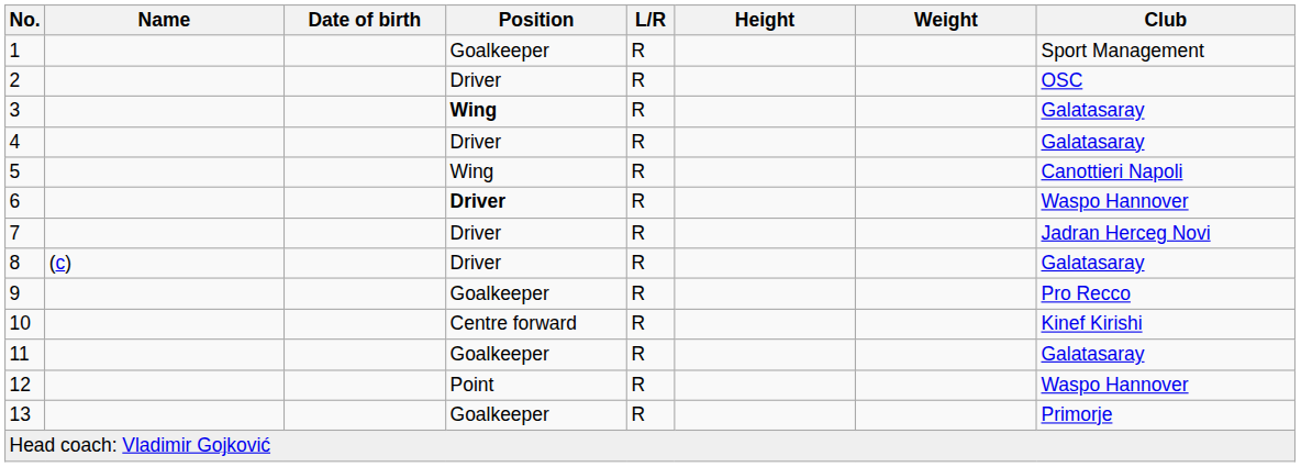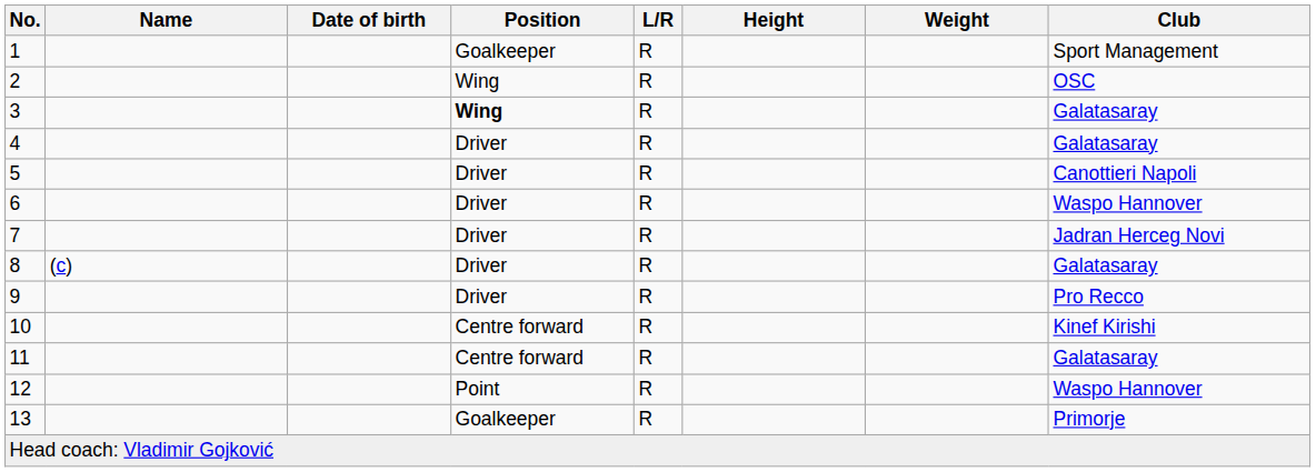2 | Position: Driver -> Wing
5 | Position: Wing -> Driver
6 | Position: bold -> normal
9 | Position: Goalkeeper -> Driver
11 | Position: Goalkeeper -> Centre forward
